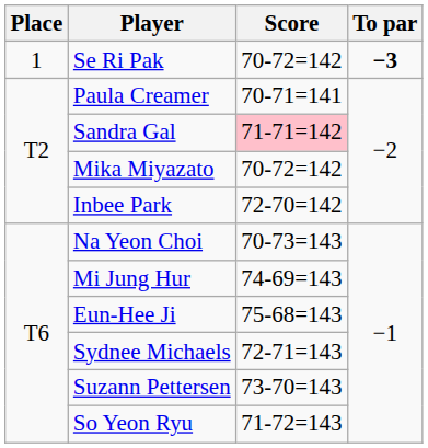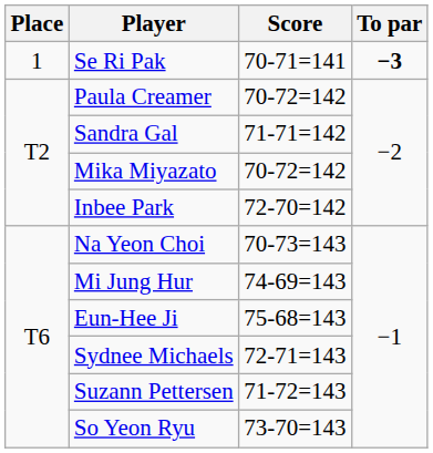Se Ri Pak | Score: 70-72=142 -> 70-71=141
Paula Creamer | Score: 70-71=141 -> 70-72=142
Sandra Gal | Score: pink background -> no background
Suzann Pettersen | Score: 73-70=143 -> 71-72=143
So Yeon Ryu | Score: 71-72=143 -> 73-70=143
